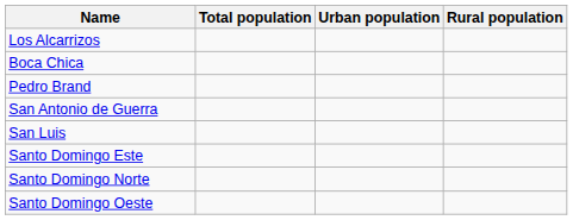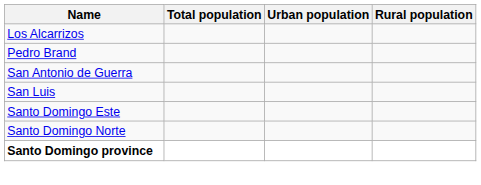- row: Boca Chica
- row: Santo Domingo Oeste
+ row: Santo Domingo province
